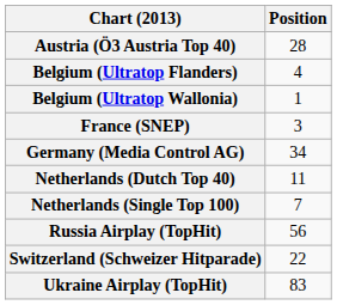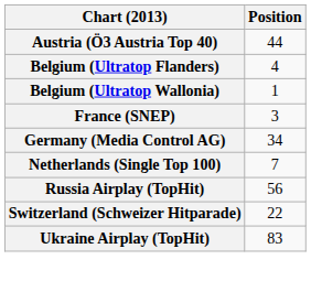Austria (Ö3 Austria Top 40) | Position: 28 -> 44
- row: Netherlands (Dutch Top 40) | 11
